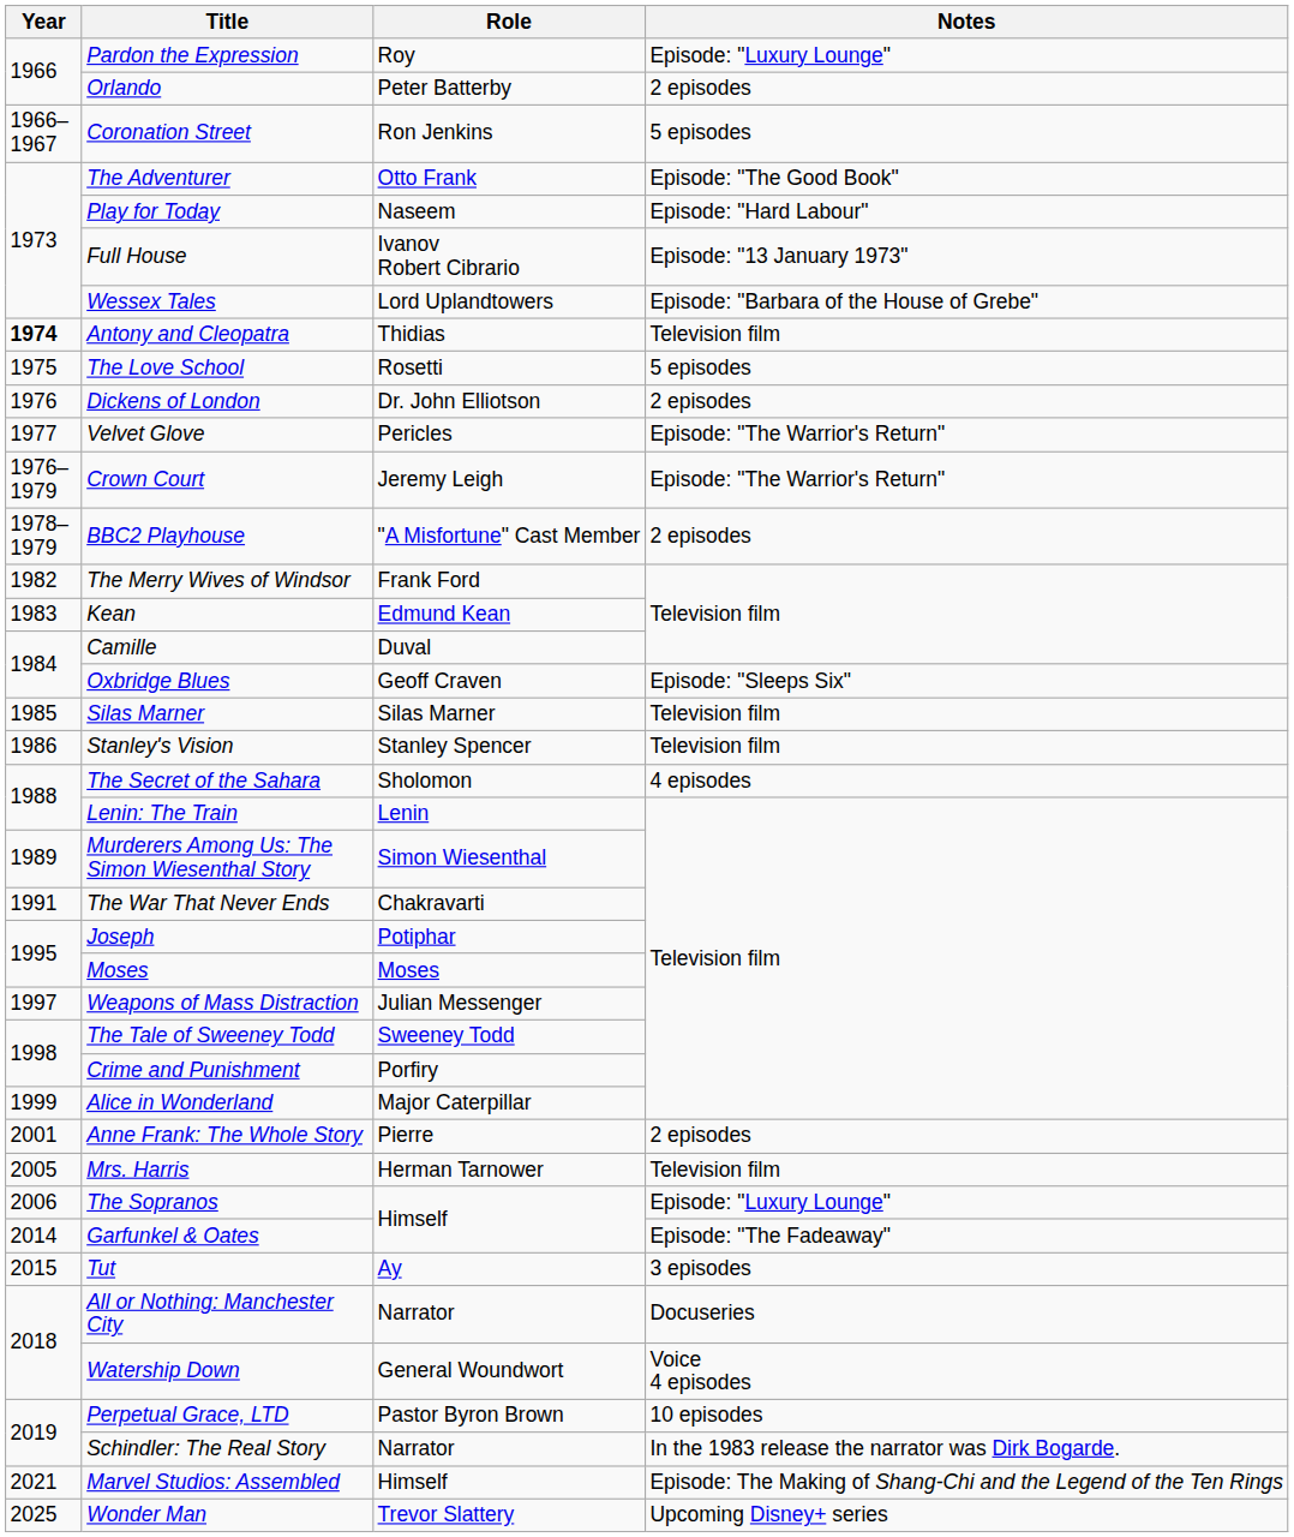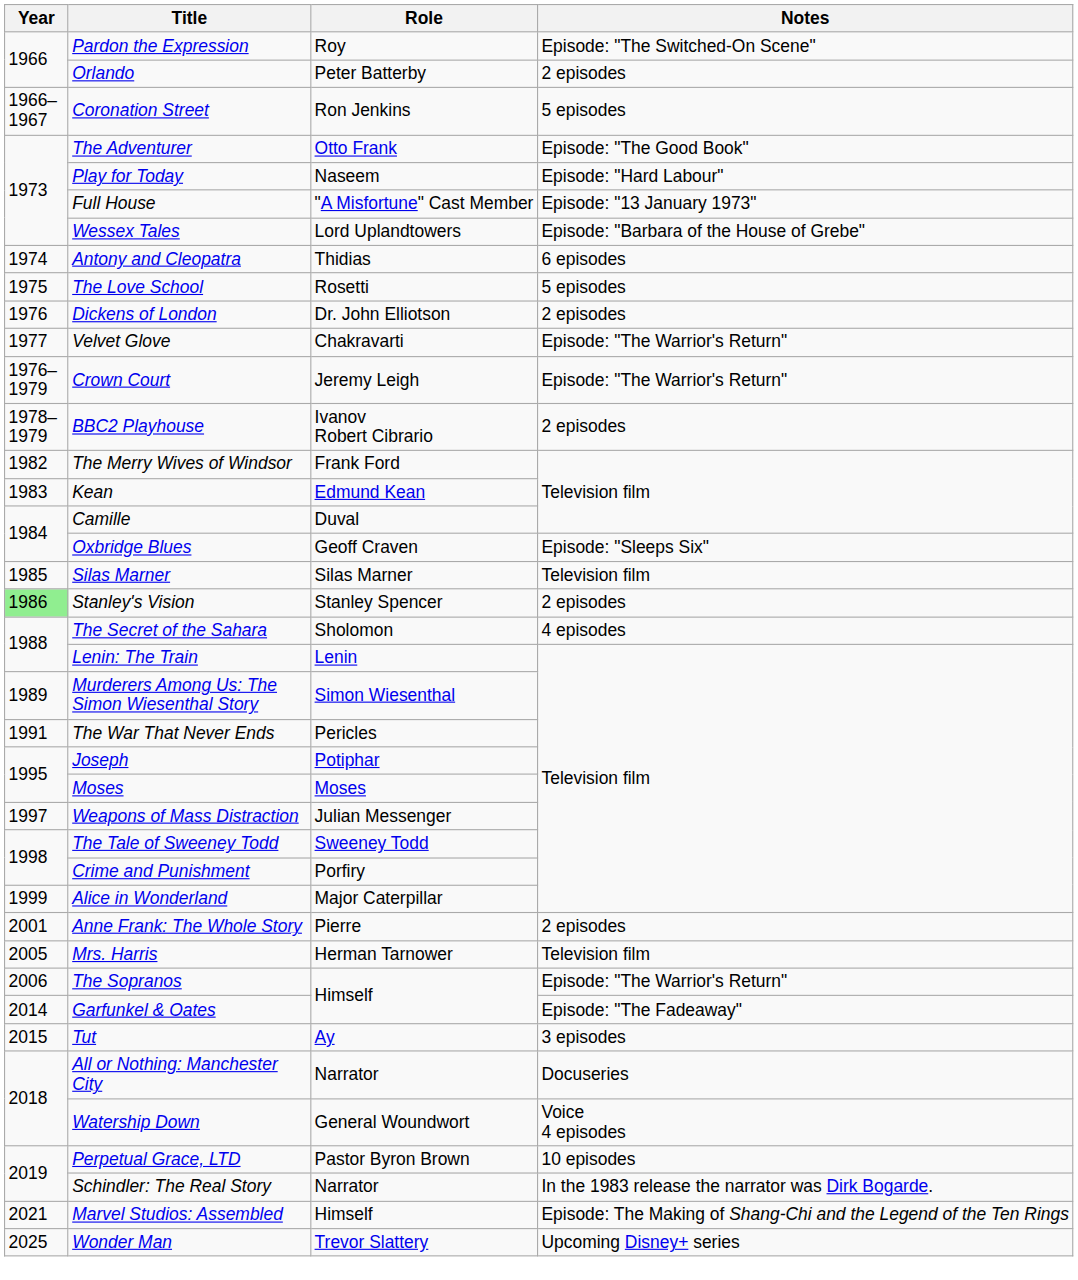Pardon the Expression | Notes: Episode: "Luxury Lounge" -> Episode: "The Switched-On Scene"
Full House | Role: Ivanov Robert Cibrario -> "A Misfortune" Cast Member
Antony and Cleopatra | Year: bold -> normal
Antony and Cleopatra | Notes: Television film -> 6 episodes
Velvet Glove | Role: Pericles -> Chakravarti
BBC2 Playhouse | Role: "A Misfortune" Cast Member -> Ivanov Robert Cibrario
Stanley's Vision | Year: no background -> lightgreen background
Stanley's Vision | Notes: Television film -> 2 episodes
The War That Never Ends | Role: Chakravarti -> Pericles
The Sopranos | Notes: Episode: "Luxury Lounge" -> Episode: "The Warrior's Return"
